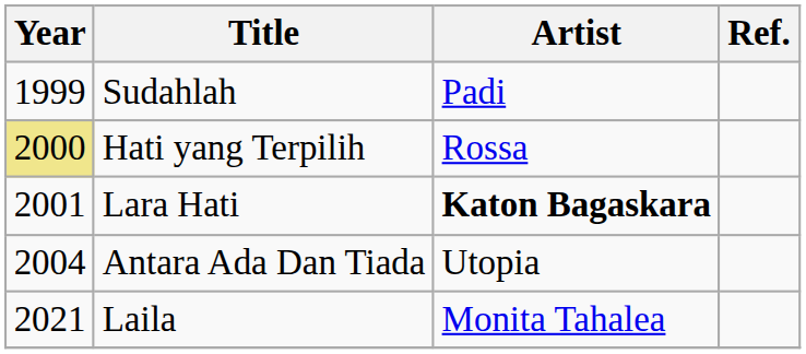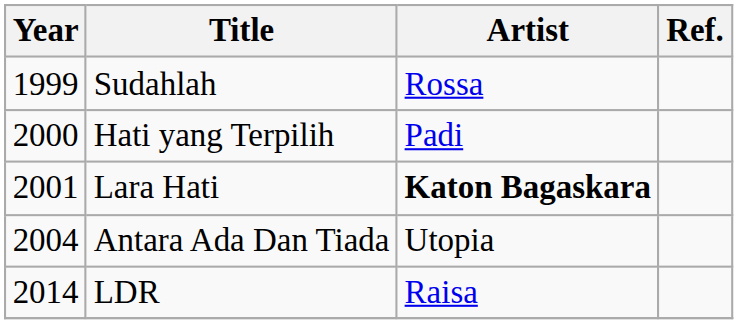Sudahlah | Artist: Padi -> Rossa
Hati yang Terpilih | Year: khaki background -> no background
Hati yang Terpilih | Artist: Rossa -> Padi
+ row: 2014 | LDR | Raisa
- row: 2021 | Laila | Monita Tahalea
